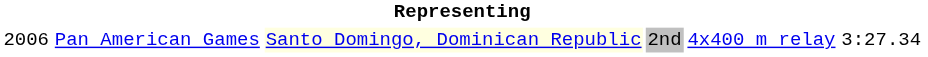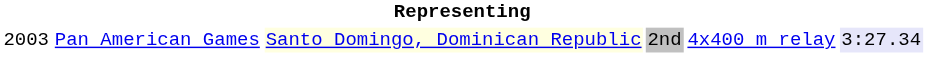Pan American Games | column 1: 2006 -> 2003
Pan American Games | column 6: no background -> lavender background
